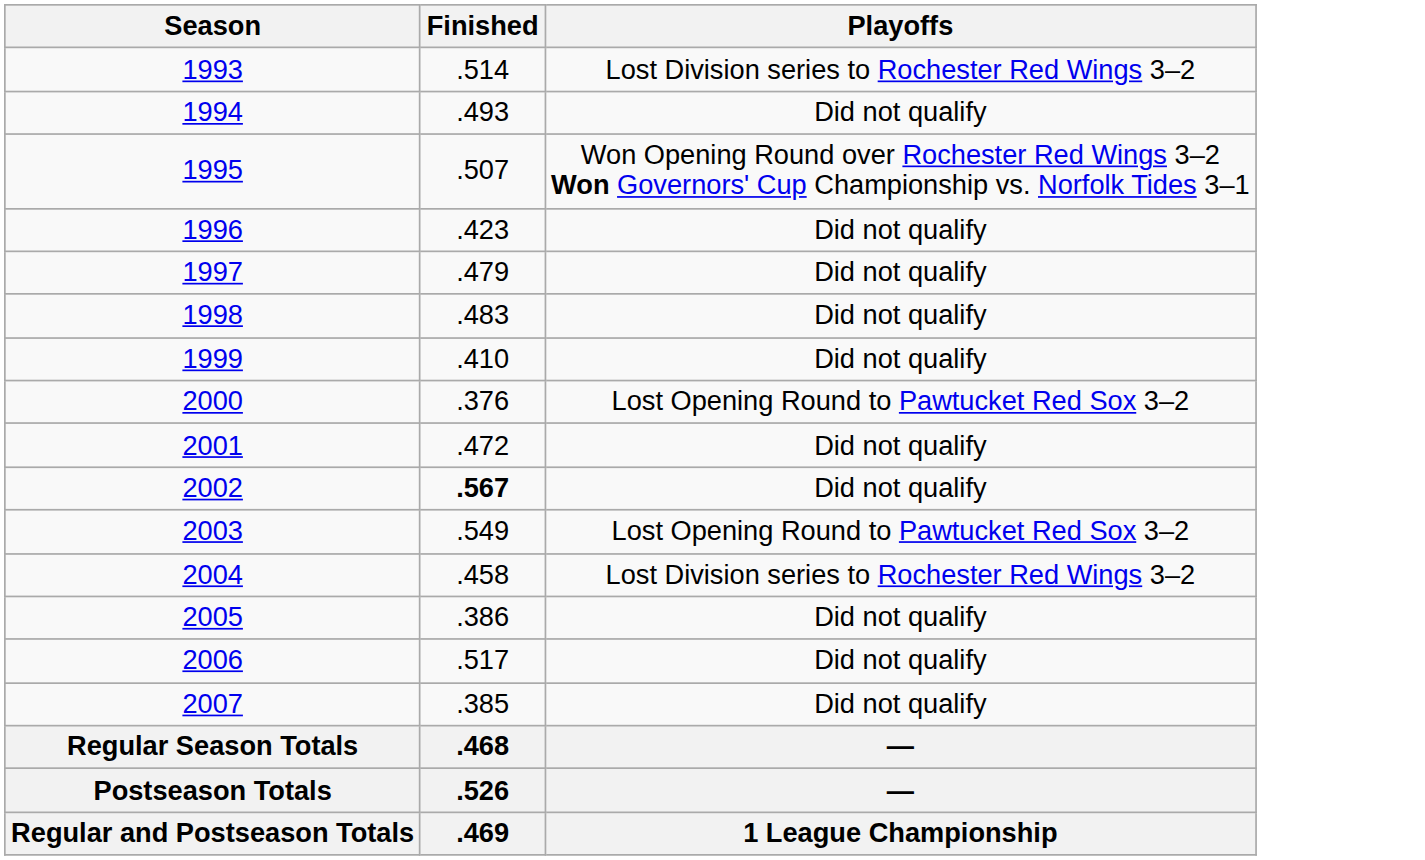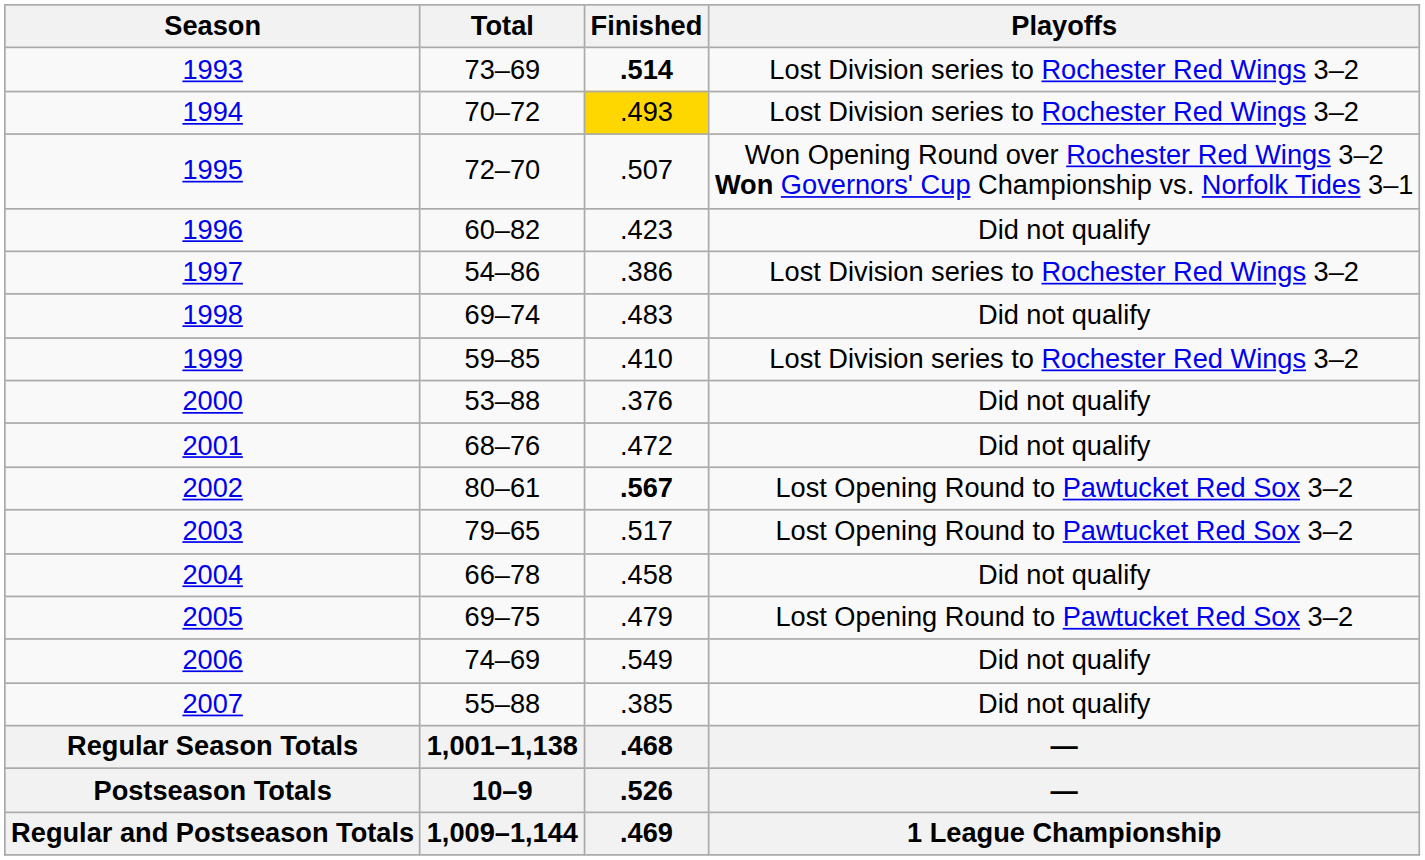+ column: Total | 73–69 | 70–72 | 72–70 | 60–82 | 54–86 | 69–74 | 59–85 | 53–88 | 68–76 | 80–61 | 79–65 | 66–78 | 69–75 | 74–69 | 55–88 | 1,001–1,138 | 10–9 | 1,009–1,144
1993 | Finished: normal -> bold
1994 | Finished: no background -> gold background
1994 | Playoffs: Did not qualify -> Lost Division series to Rochester Red Wings 3–2
1997 | Finished: .479 -> .386
1997 | Playoffs: Did not qualify -> Lost Division series to Rochester Red Wings 3–2
1999 | Playoffs: Did not qualify -> Lost Division series to Rochester Red Wings 3–2
2000 | Playoffs: Lost Opening Round to Pawtucket Red Sox 3–2 -> Did not qualify
2002 | Playoffs: Did not qualify -> Lost Opening Round to Pawtucket Red Sox 3–2
2003 | Finished: .549 -> .517
2004 | Playoffs: Lost Division series to Rochester Red Wings 3–2 -> Did not qualify
2005 | Finished: .386 -> .479
2005 | Playoffs: Did not qualify -> Lost Opening Round to Pawtucket Red Sox 3–2
2006 | Finished: .517 -> .549
